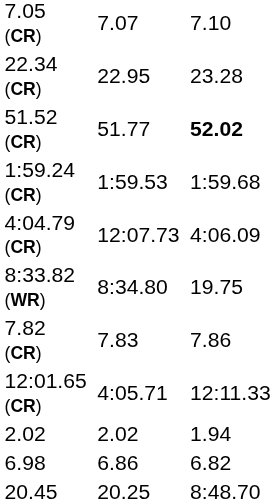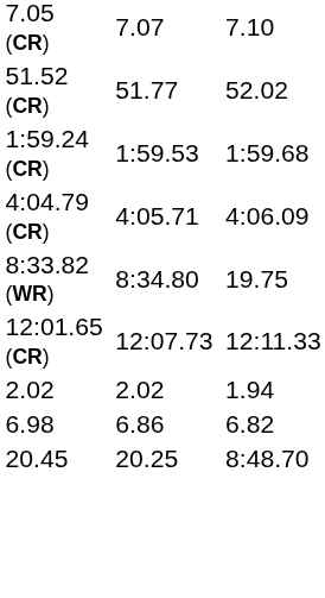- row: 22.34 (CR) | 22.95 | 23.28
51.52 (CR) | column 7: bold -> normal
4:04.79 (CR) | column 5: 12:07.73 -> 4:05.71
- row: 7.82 (CR) | 7.83 | 7.86
12:01.65 (CR) | column 5: 4:05.71 -> 12:07.73
